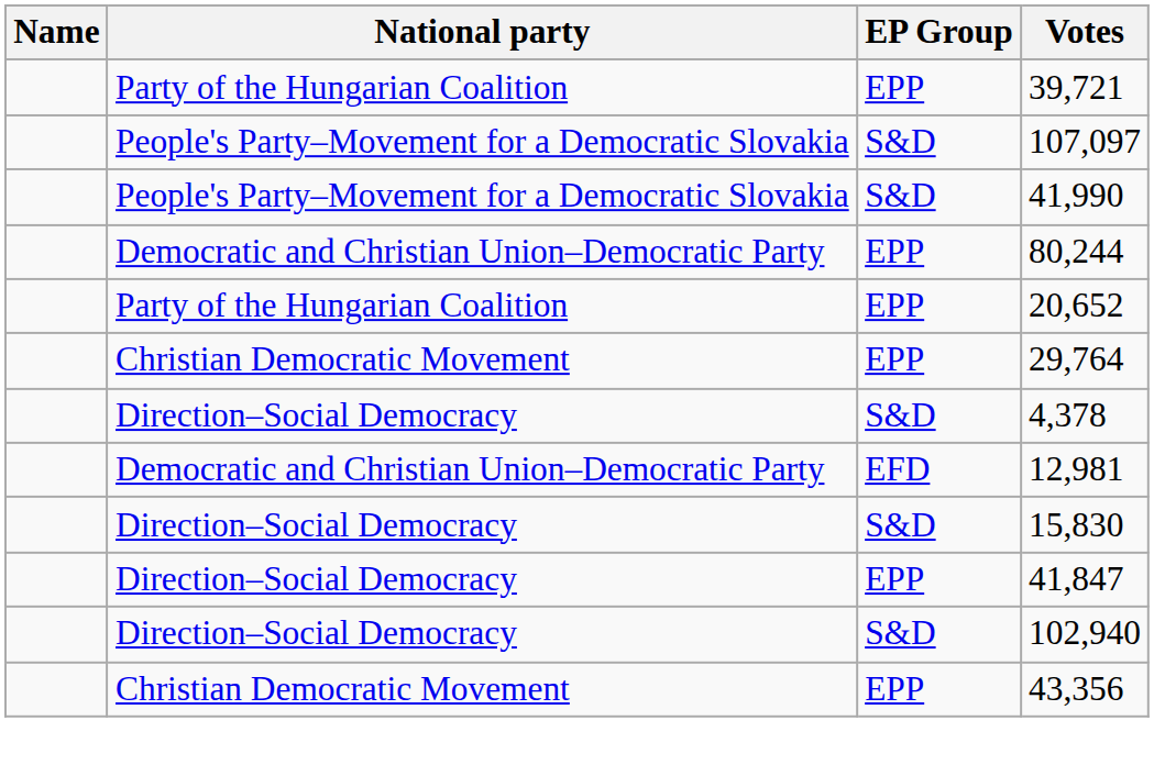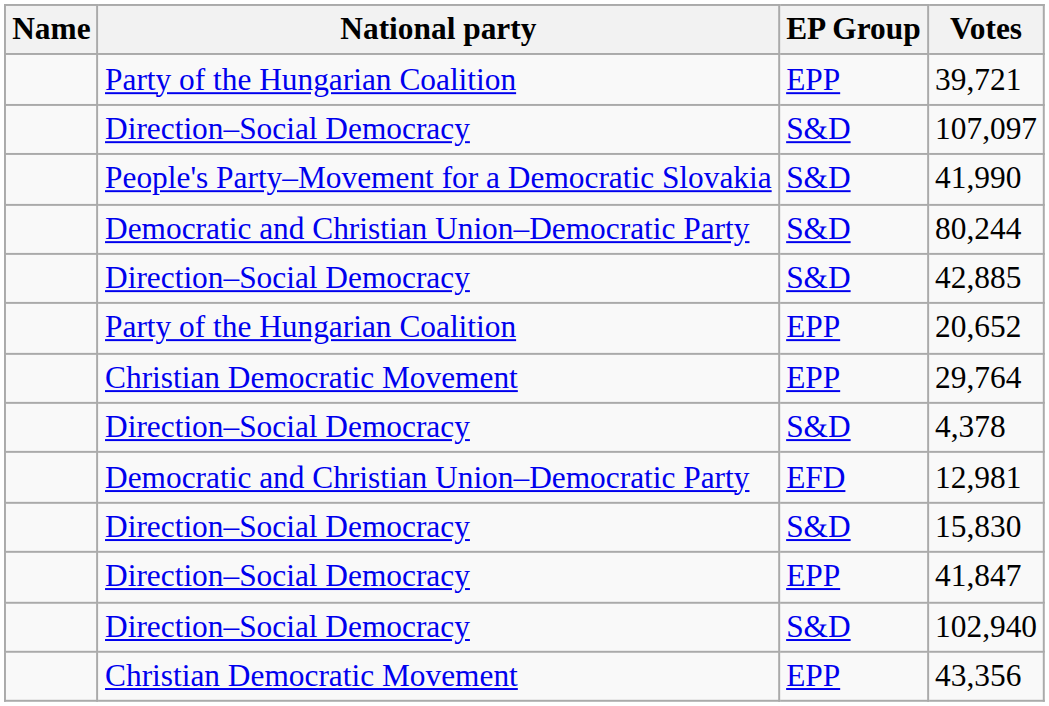107,097 | National party: People's Party–Movement for a Democratic Slovakia -> Direction–Social Democracy
80,244 | EP Group: EPP -> S&D
+ row: Direction–Social Democracy | S&D | 42,885
